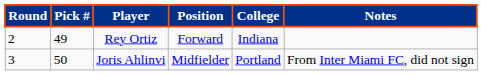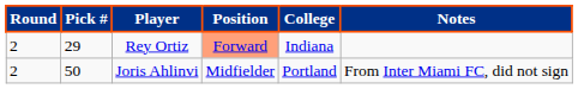Rey Ortiz | Pick #: 49 -> 29
Rey Ortiz | Position: no background -> lightsalmon background
Joris Ahlinvi | Round: 3 -> 2
